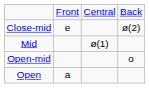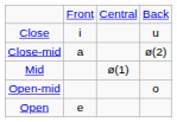+ row: Close | i | u
Close-mid | column 2: e -> a
Open | column 2: a -> e
